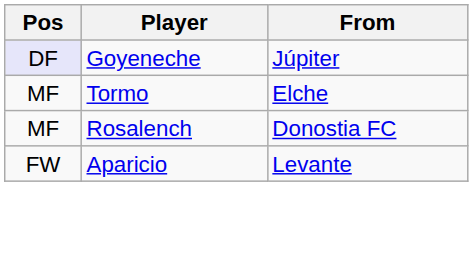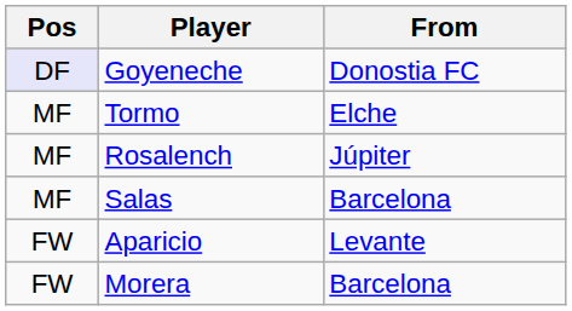Goyeneche | From: Júpiter -> Donostia FC
Rosalench | From: Donostia FC -> Júpiter
+ row: MF | Salas | Barcelona
+ row: FW | Morera | Barcelona
